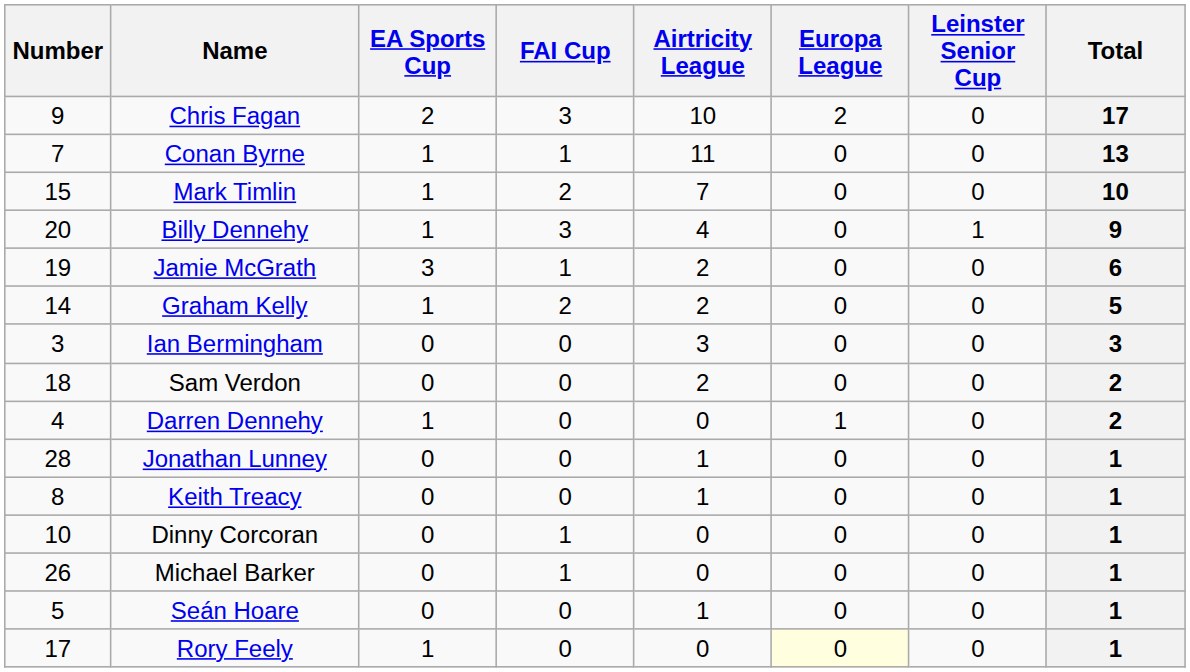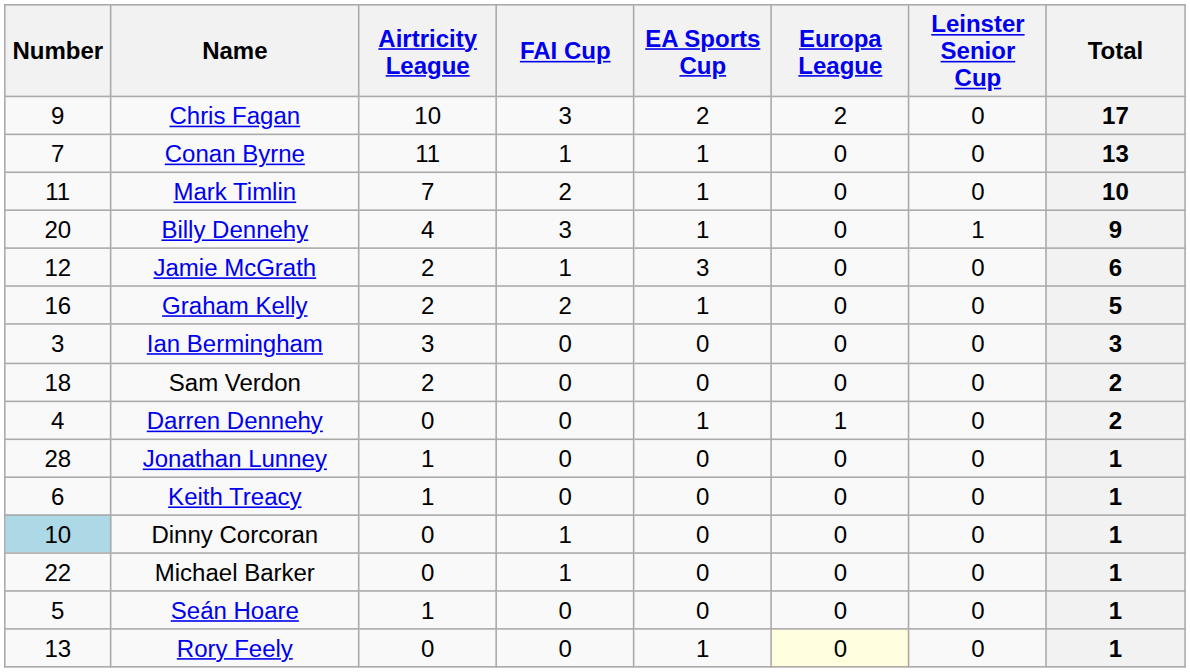columns swapped: Airtricity League <-> EA Sports Cup
Mark Timlin | Number: 15 -> 11
Jamie McGrath | Number: 19 -> 12
Graham Kelly | Number: 14 -> 16
Keith Treacy | Number: 8 -> 6
Dinny Corcoran | Number: no background -> lightblue background
Michael Barker | Number: 26 -> 22
Rory Feely | Number: 17 -> 13
